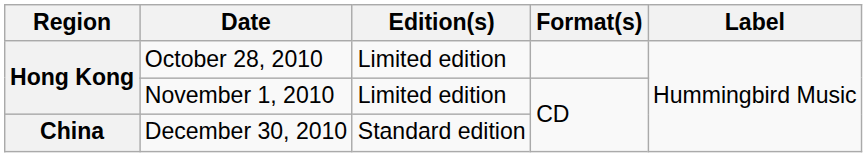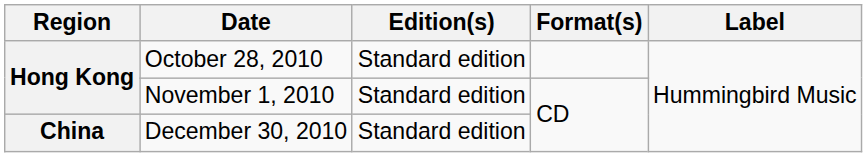October 28, 2010 | Edition(s): Limited edition -> Standard edition
November 1, 2010 | Edition(s): Limited edition -> Standard edition
